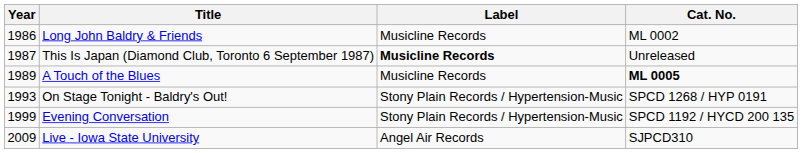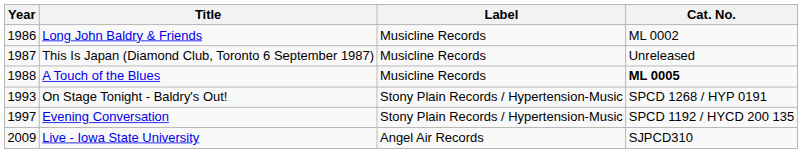This Is Japan (Diamond Club, Toronto 6 September 1987) | Label: bold -> normal
A Touch of the Blues | Year: 1989 -> 1988
Evening Conversation | Year: 1999 -> 1997
